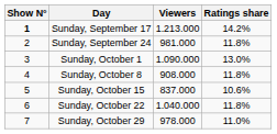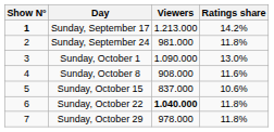Sunday, October 8 | Ratings share: 11.8% -> 11.6%
Sunday, October 22 | Viewers: normal -> bold
Sunday, October 29 | Ratings share: 11.0% -> 11.8%
